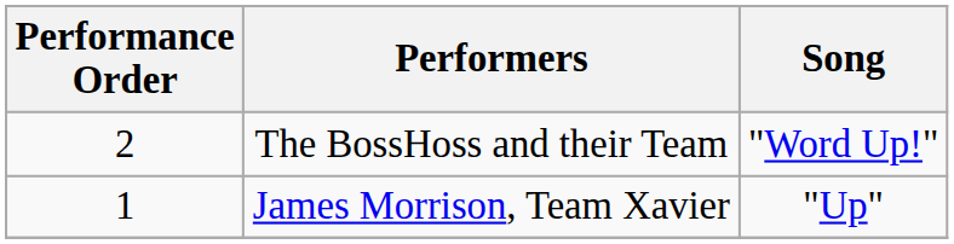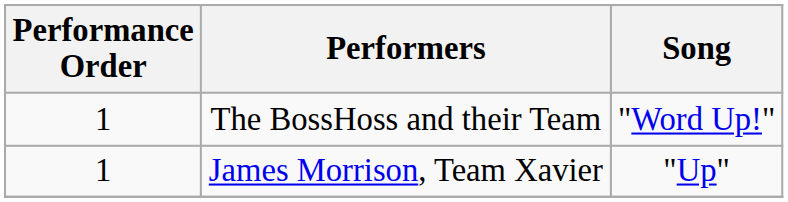The BossHoss and their Team | Performance Order: 2 -> 1
